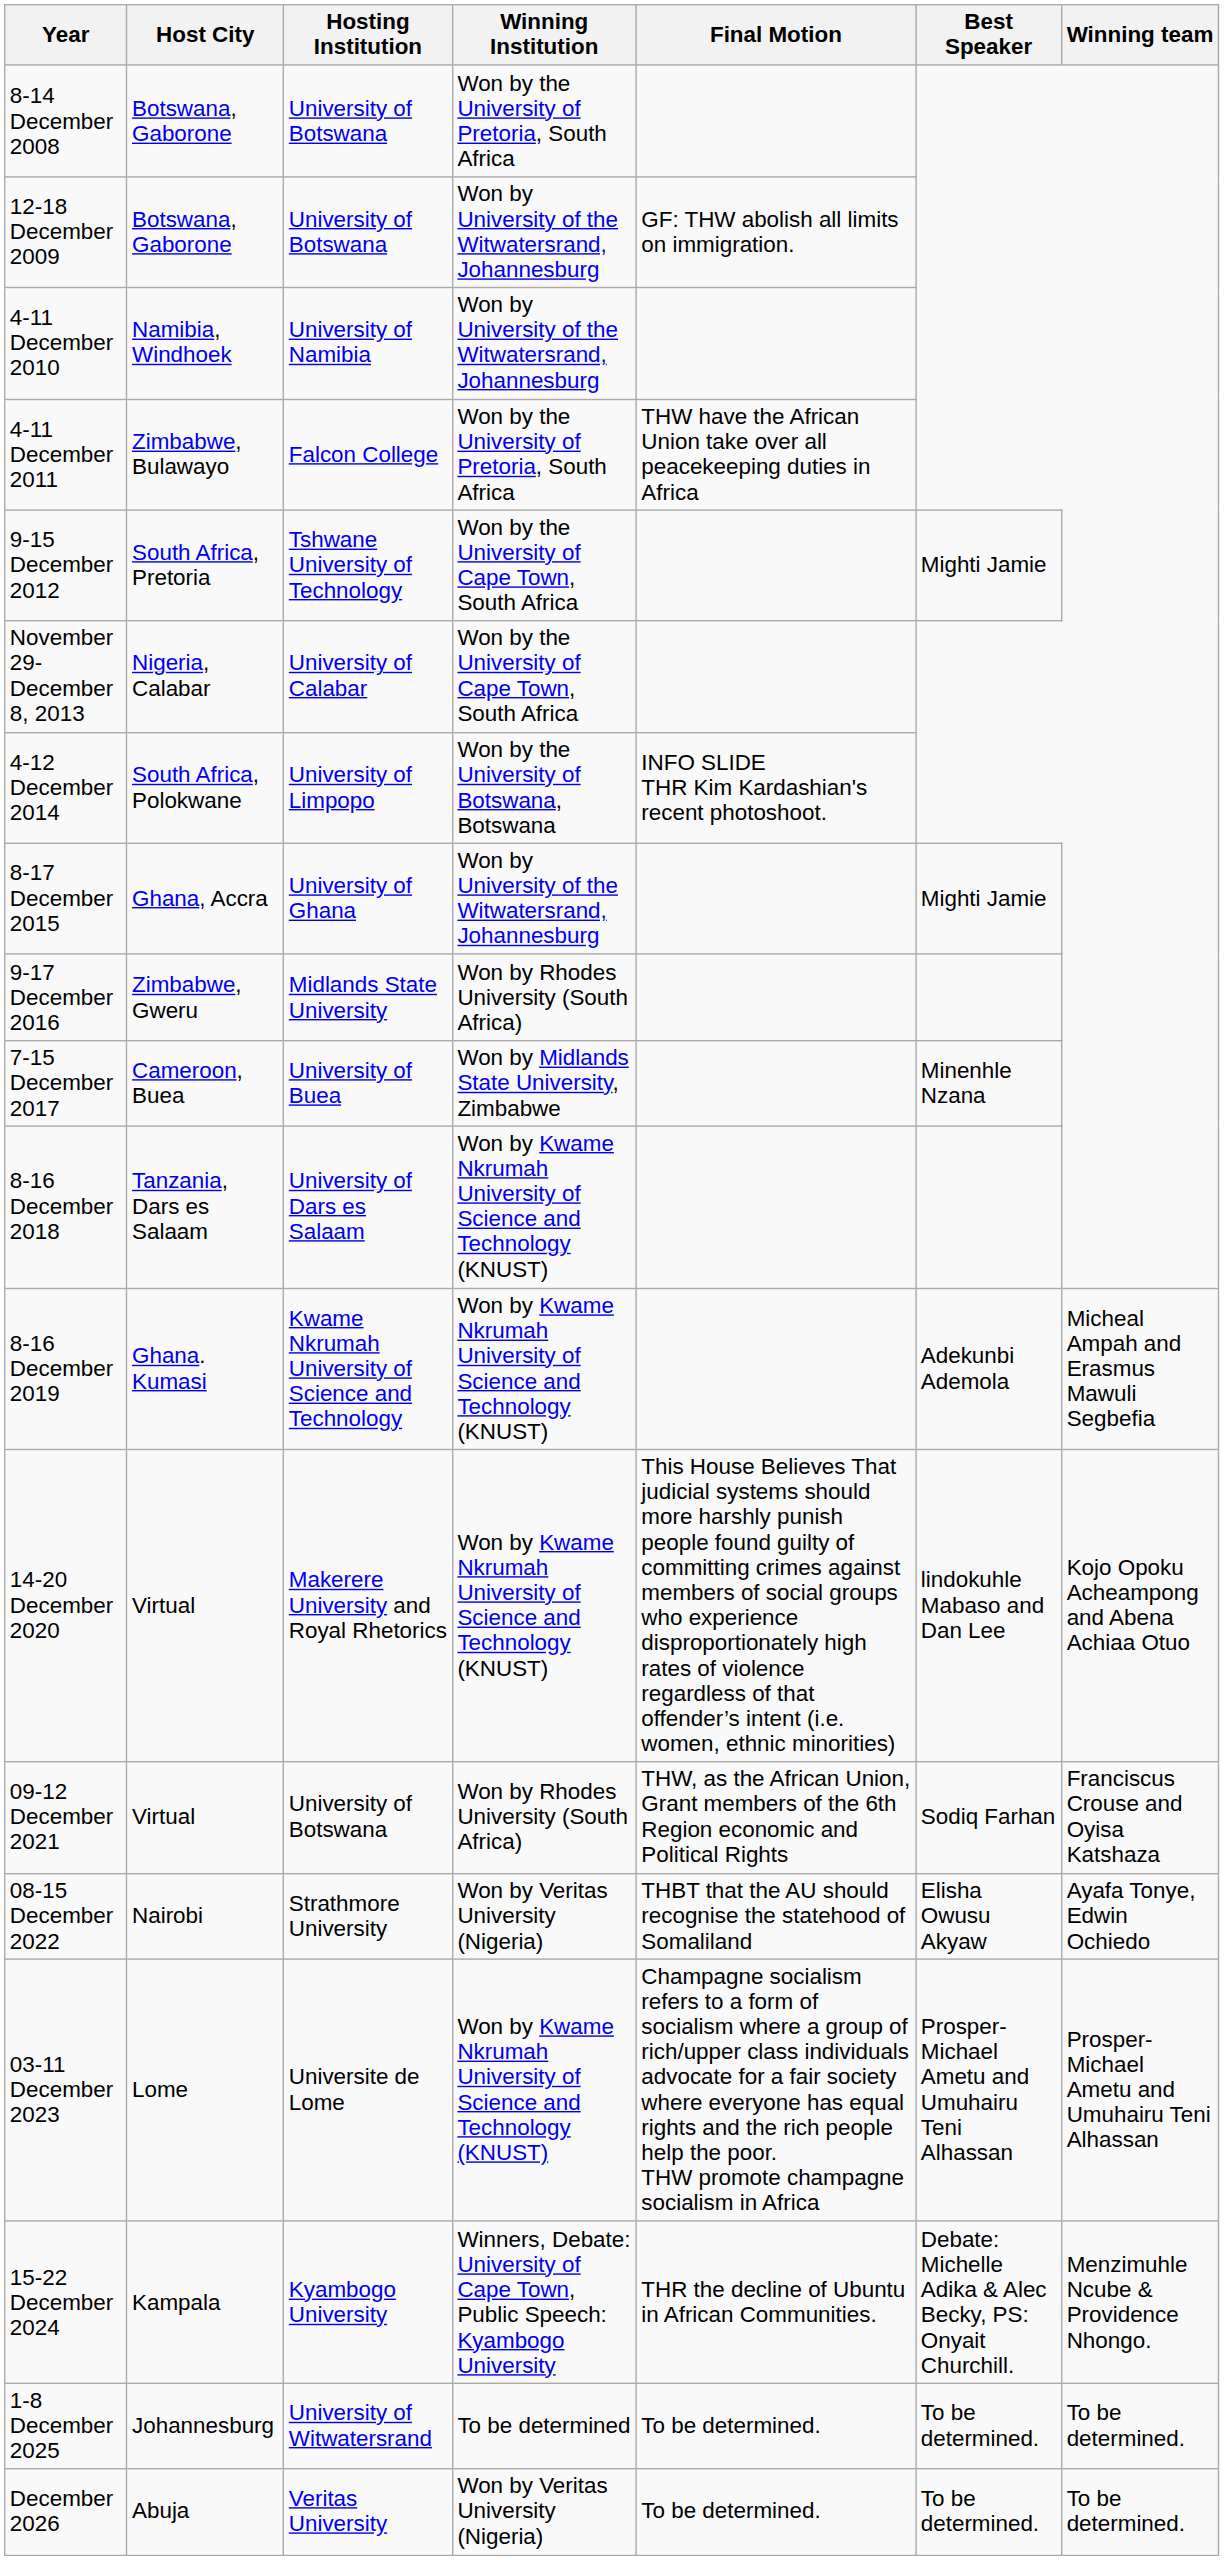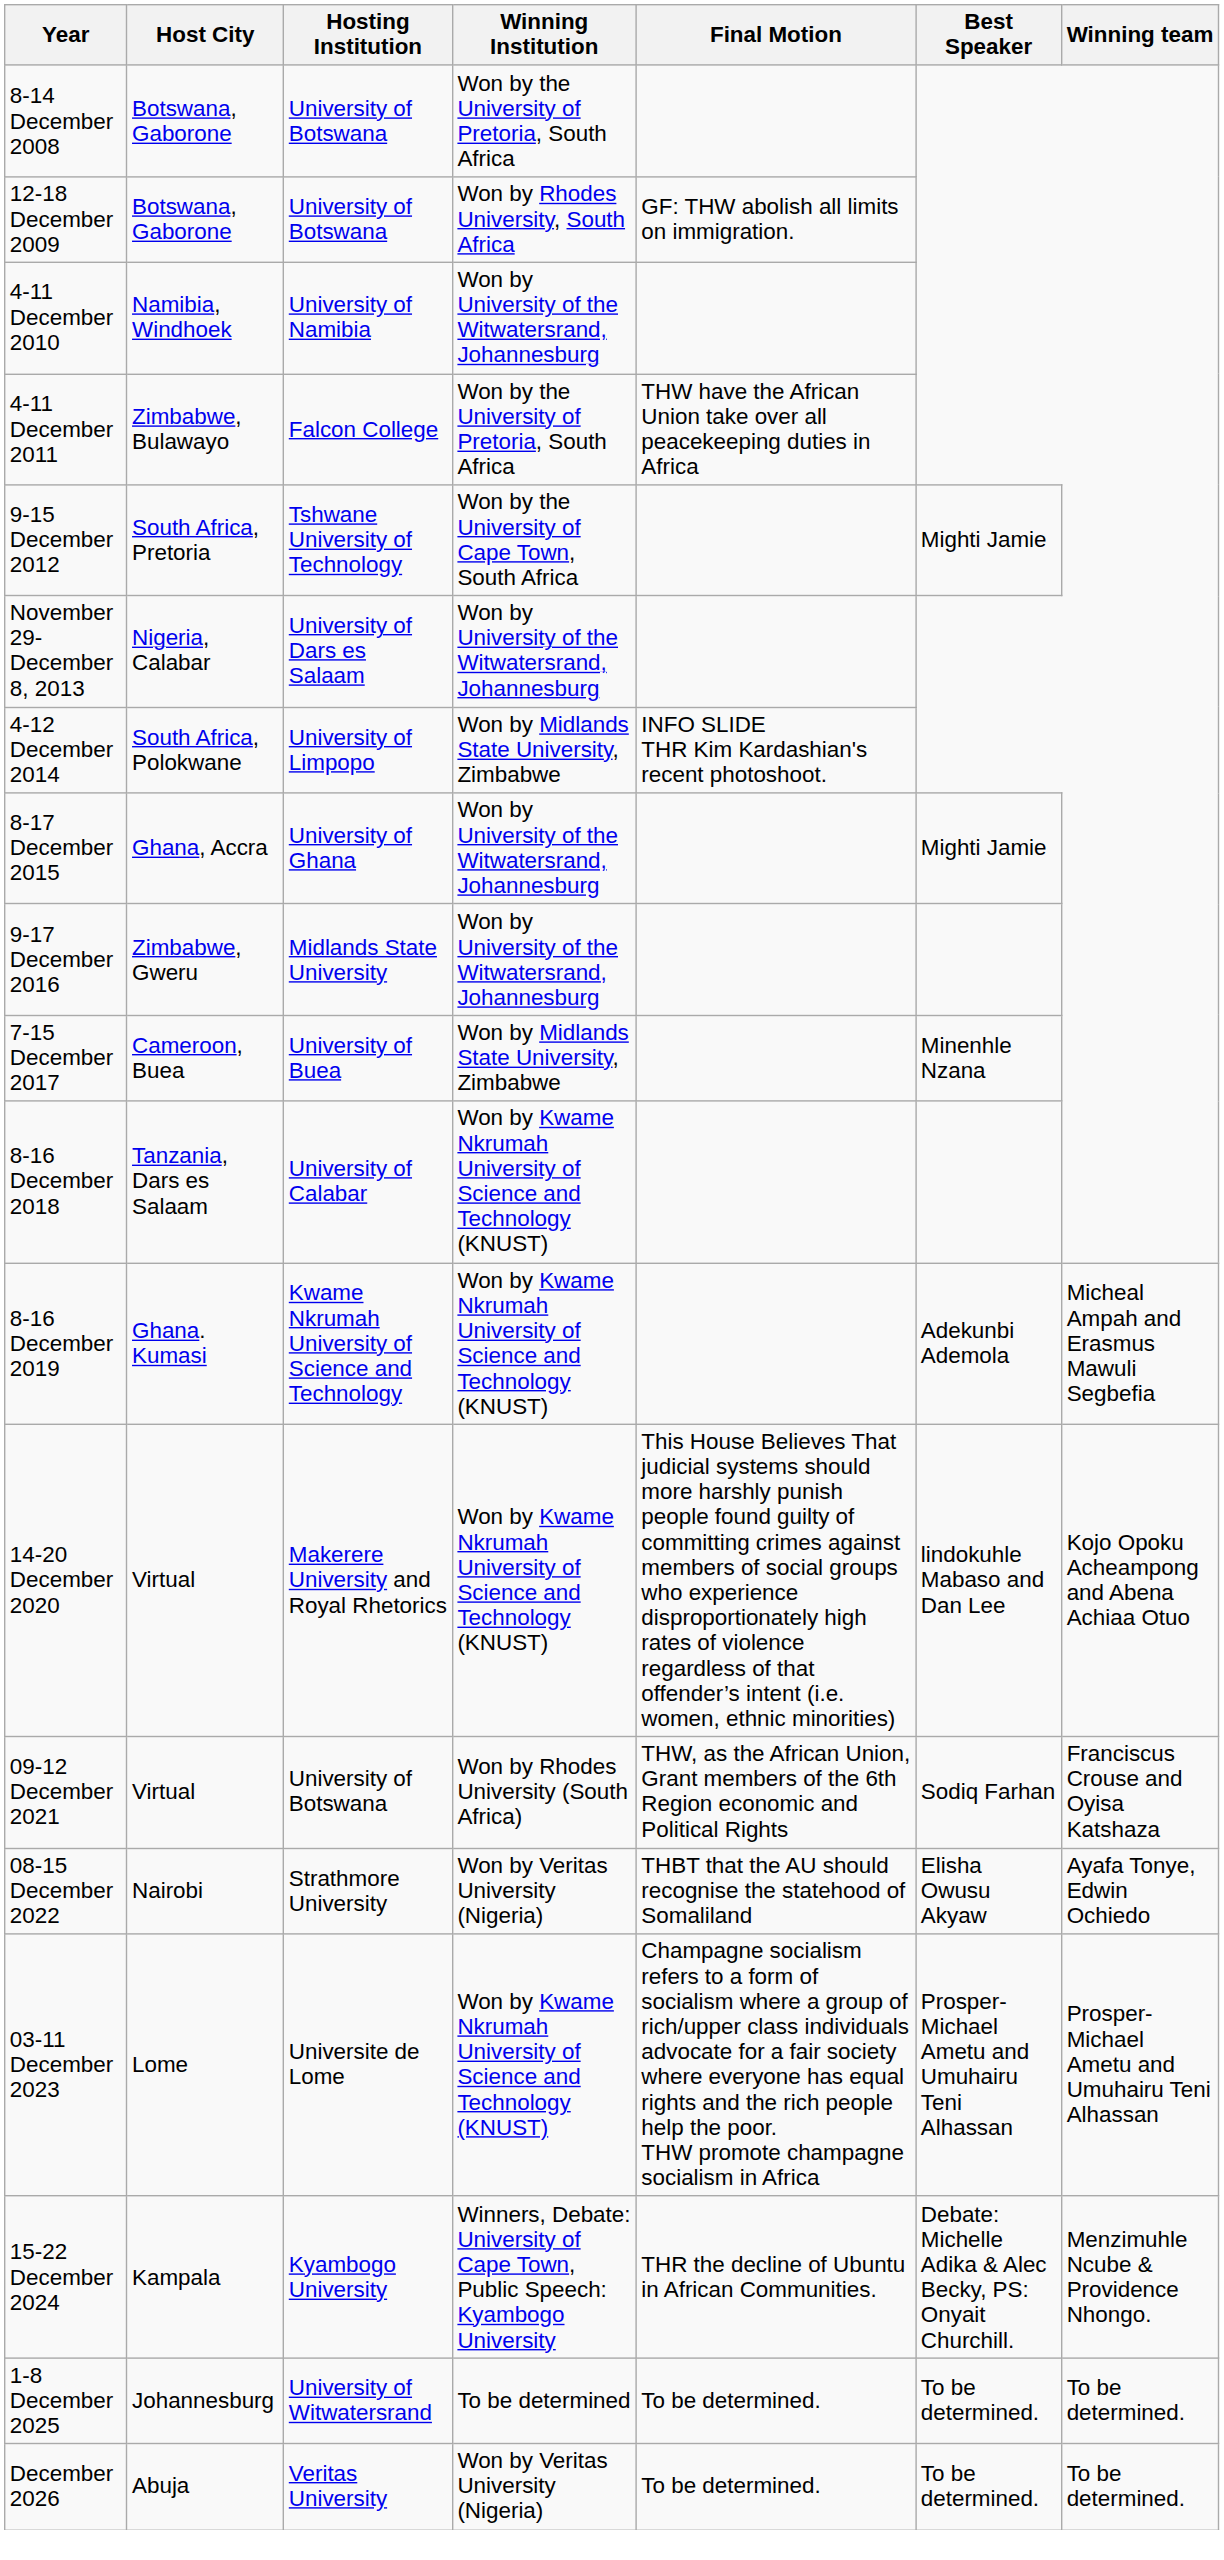12-18 December 2009 | Winning Institution: Won by University of the Witwatersrand, Johannesburg -> Won by Rhodes University, South Africa
November 29- December 8, 2013 | Hosting Institution: University of Calabar -> University of Dars es Salaam
November 29- December 8, 2013 | Winning Institution: Won by the University of Cape Town, South Africa -> Won by University of the Witwatersrand, Johannesburg
4-12 December 2014 | Winning Institution: Won by the University of Botswana, Botswana -> Won by Midlands State University, Zimbabwe
9-17 December 2016 | Winning Institution: Won by Rhodes University (South Africa) -> Won by University of the Witwatersrand, Johannesburg
8-16 December 2018 | Hosting Institution: University of Dars es Salaam -> University of Calabar
